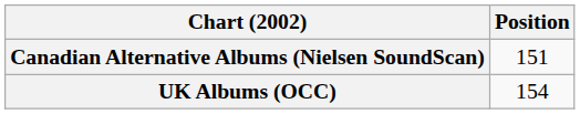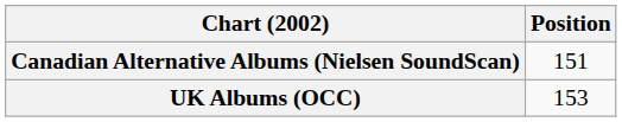UK Albums (OCC) | Position: 154 -> 153
